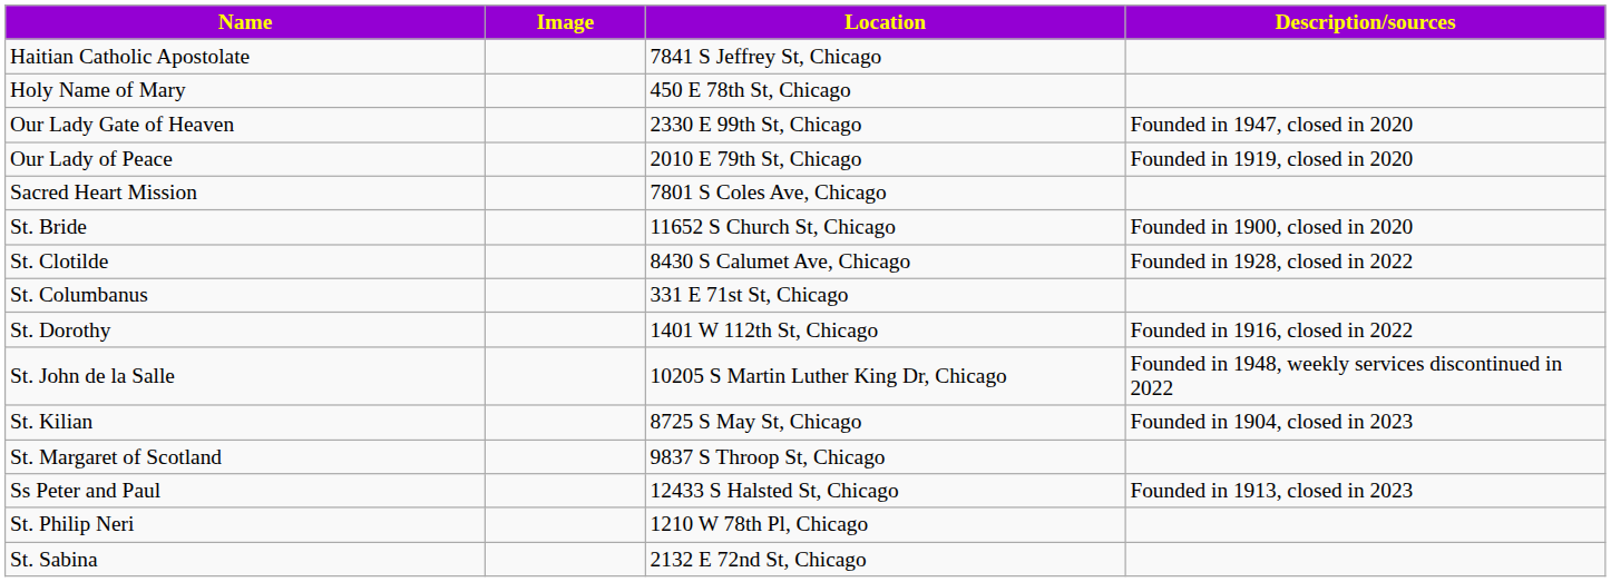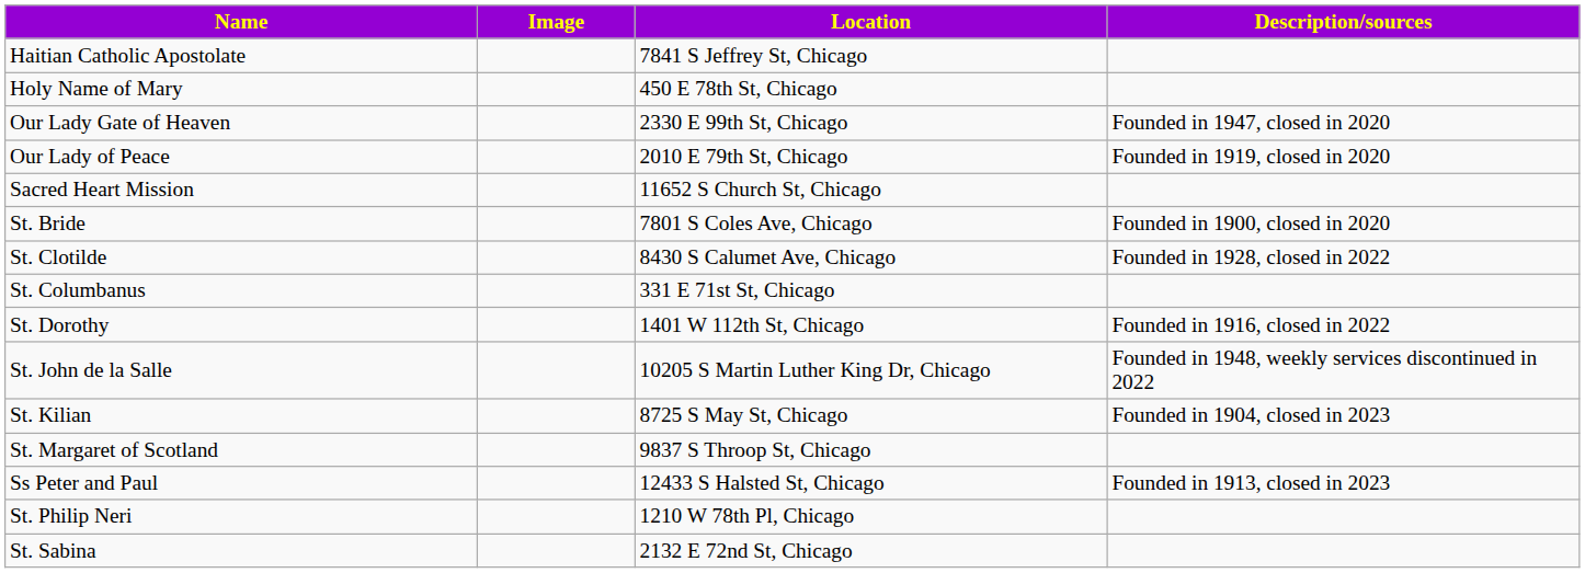Sacred Heart Mission | Location: 7801 S Coles Ave, Chicago -> 11652 S Church St, Chicago
St. Bride | Location: 11652 S Church St, Chicago -> 7801 S Coles Ave, Chicago
